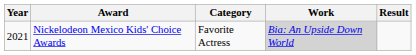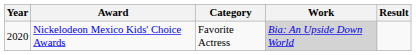Nickelodeon Mexico Kids' Choice Awards | Year: 2021 -> 2020
